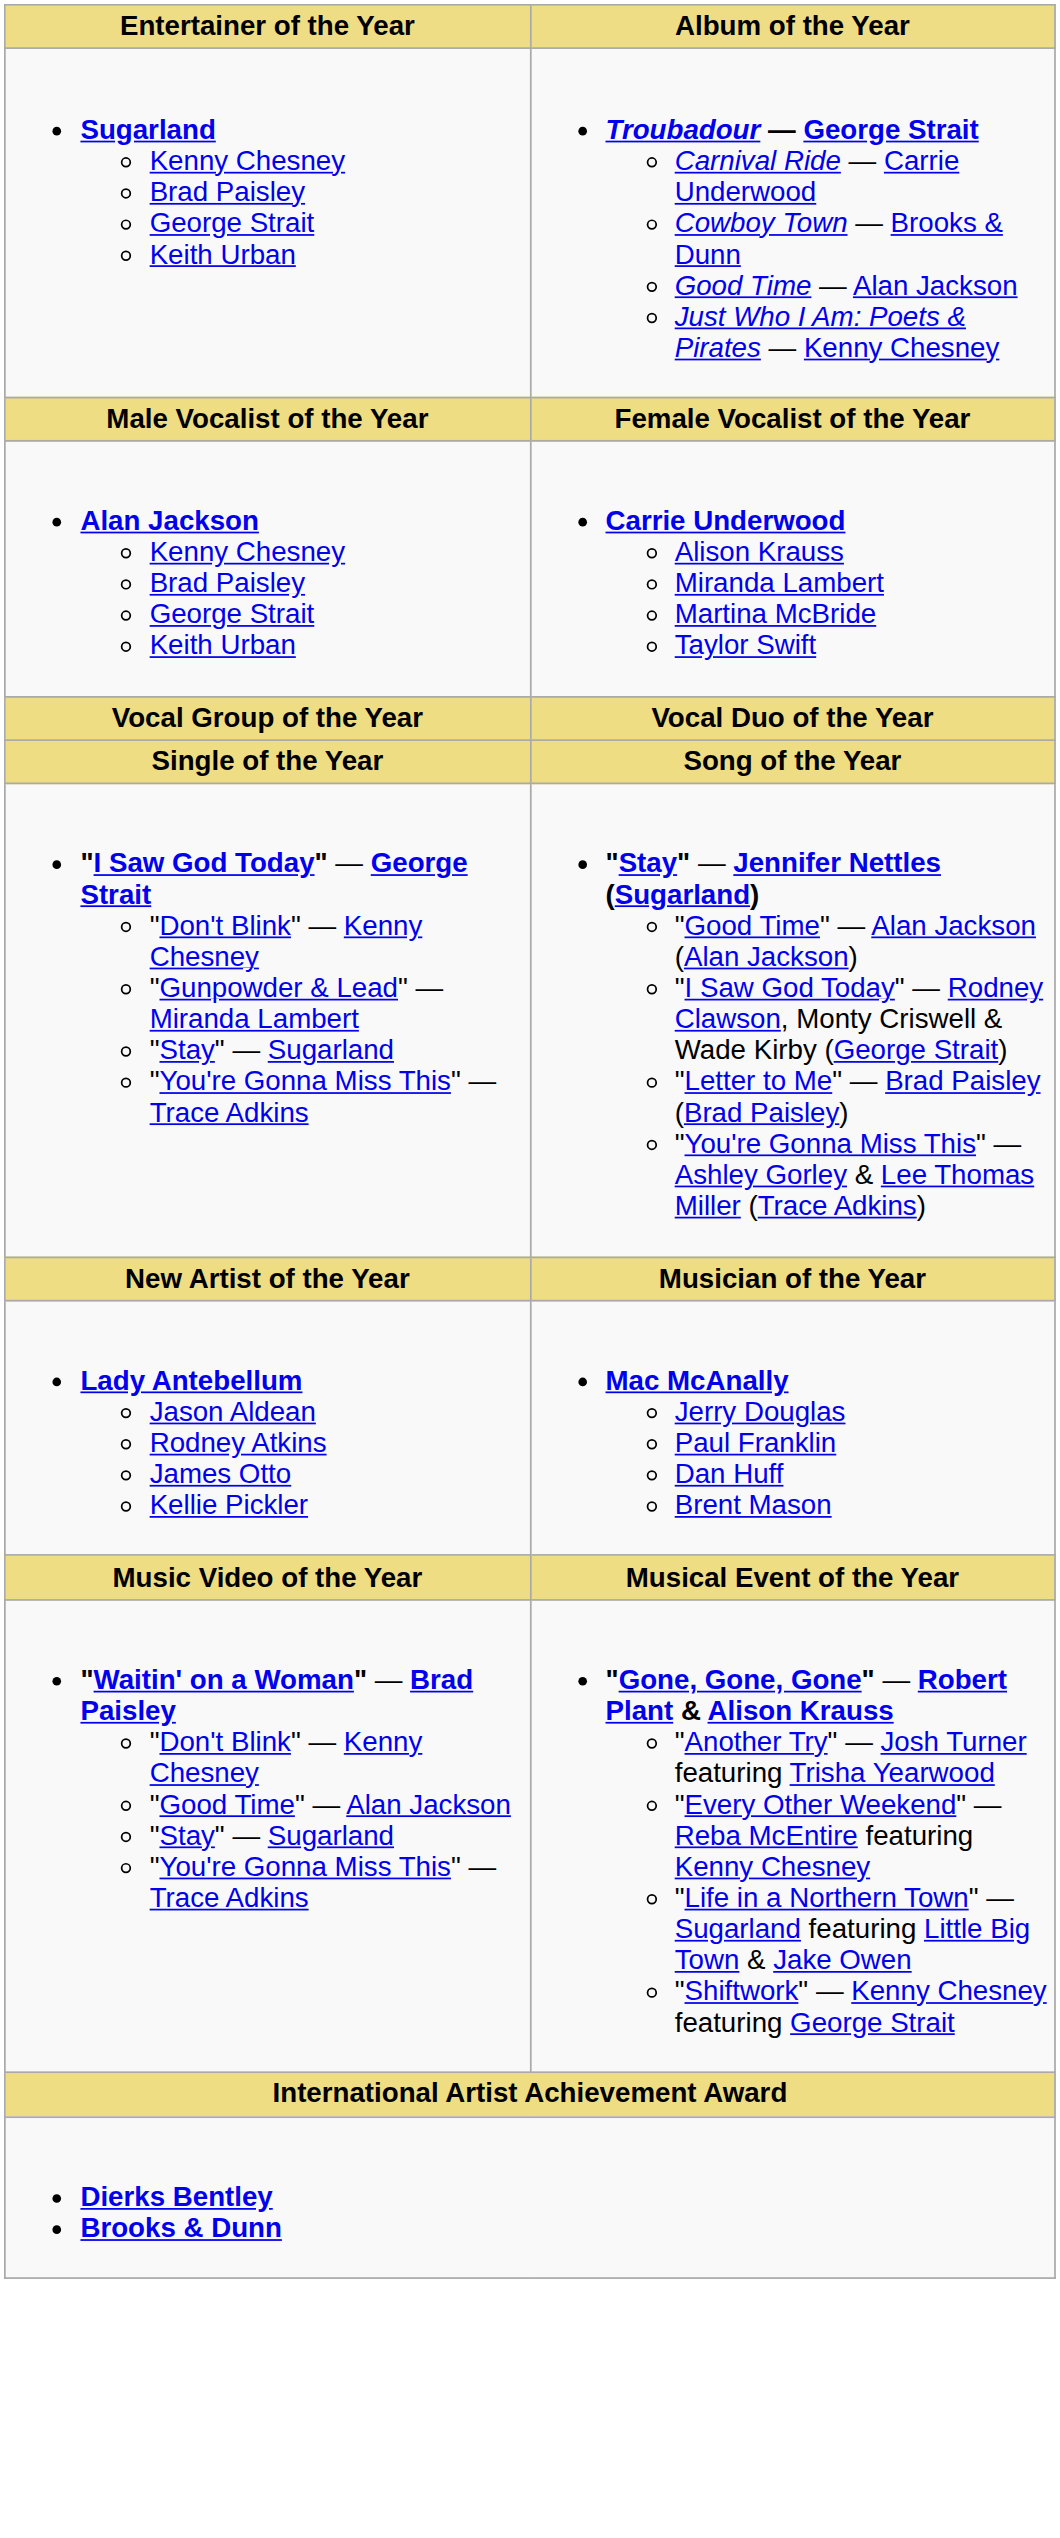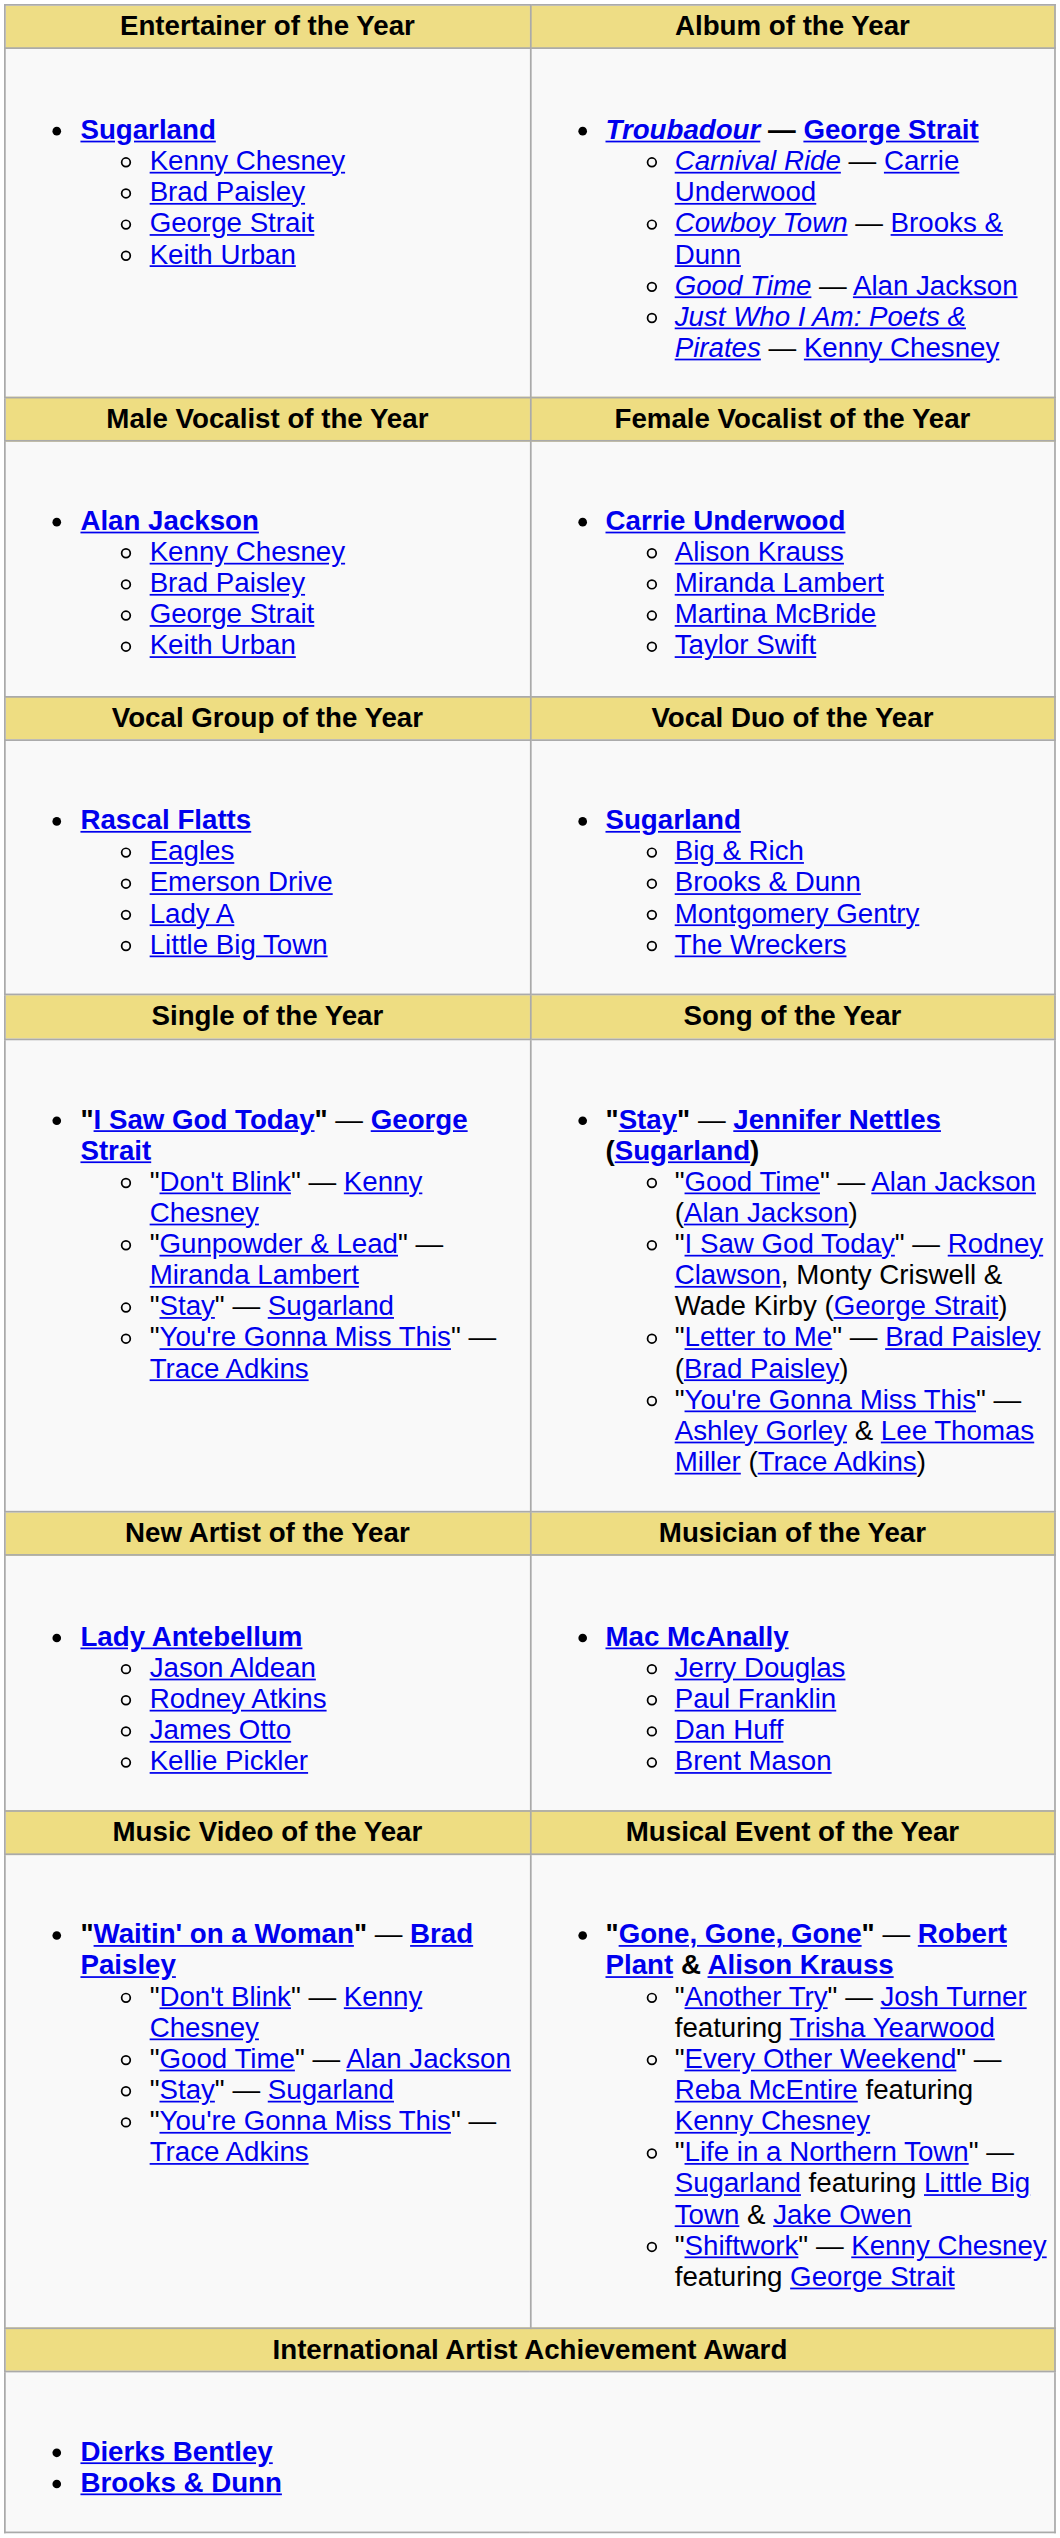+ row: Rascal Flatts Eagles Emerson Drive Lady A Little Big Town | Sugarland Big & Rich Brooks & Dunn Montgomery Gentry The Wreckers
